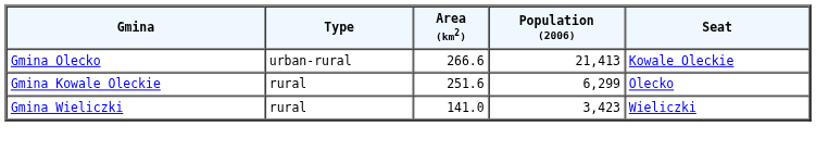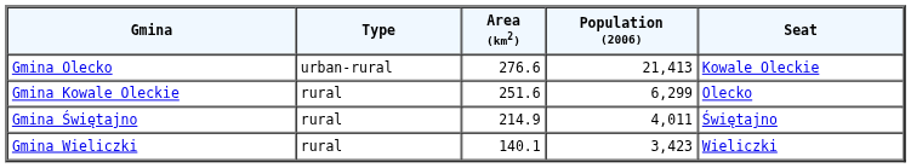Gmina Olecko | Area (km2): 266.6 -> 276.6
+ row: Gmina Świętajno | rural | 214.9 | 4,011 | Świętajno
Gmina Wieliczki | Area (km2): 141.0 -> 140.1
